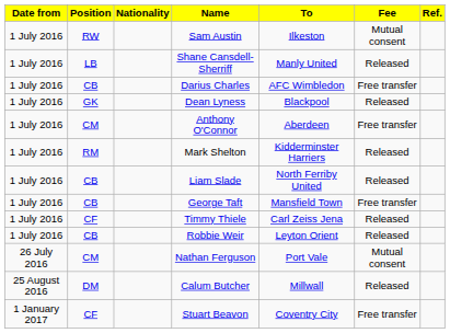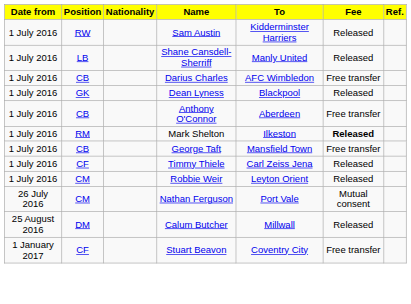Sam Austin | To: Ilkeston -> Kidderminster Harriers
Sam Austin | Fee: Mutual consent -> Released
Anthony O'Connor | Position: CM -> CB
Mark Shelton | To: Kidderminster Harriers -> Ilkeston
Mark Shelton | Fee: normal -> bold
- row: 1 July 2016 | CB | Liam Slade | North Ferriby United | Released
Robbie Weir | Position: CB -> CM
